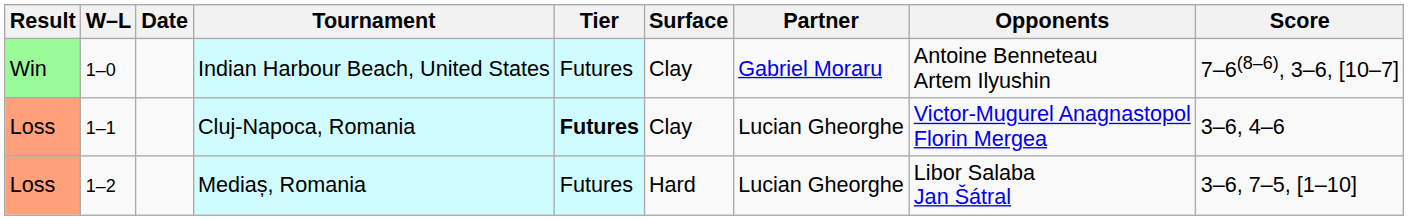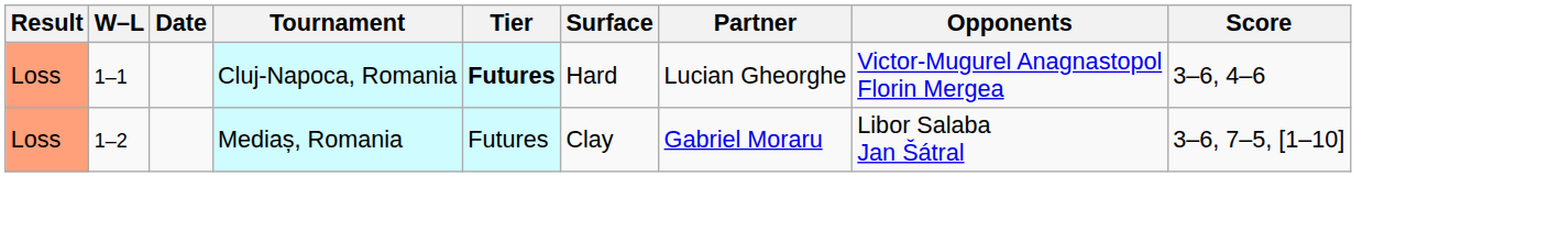- row: Win | 1–0 | Indian Harbour Beach, United States | Futures | Clay | Gabriel Moraru | Antoine Benneteau Artem Ilyushin | 7–6(8–6), 3–6, [10–7]
Cluj-Napoca, Romania | Surface: Clay -> Hard
Mediaș, Romania | Surface: Hard -> Clay
Mediaș, Romania | Partner: Lucian Gheorghe -> Gabriel Moraru
